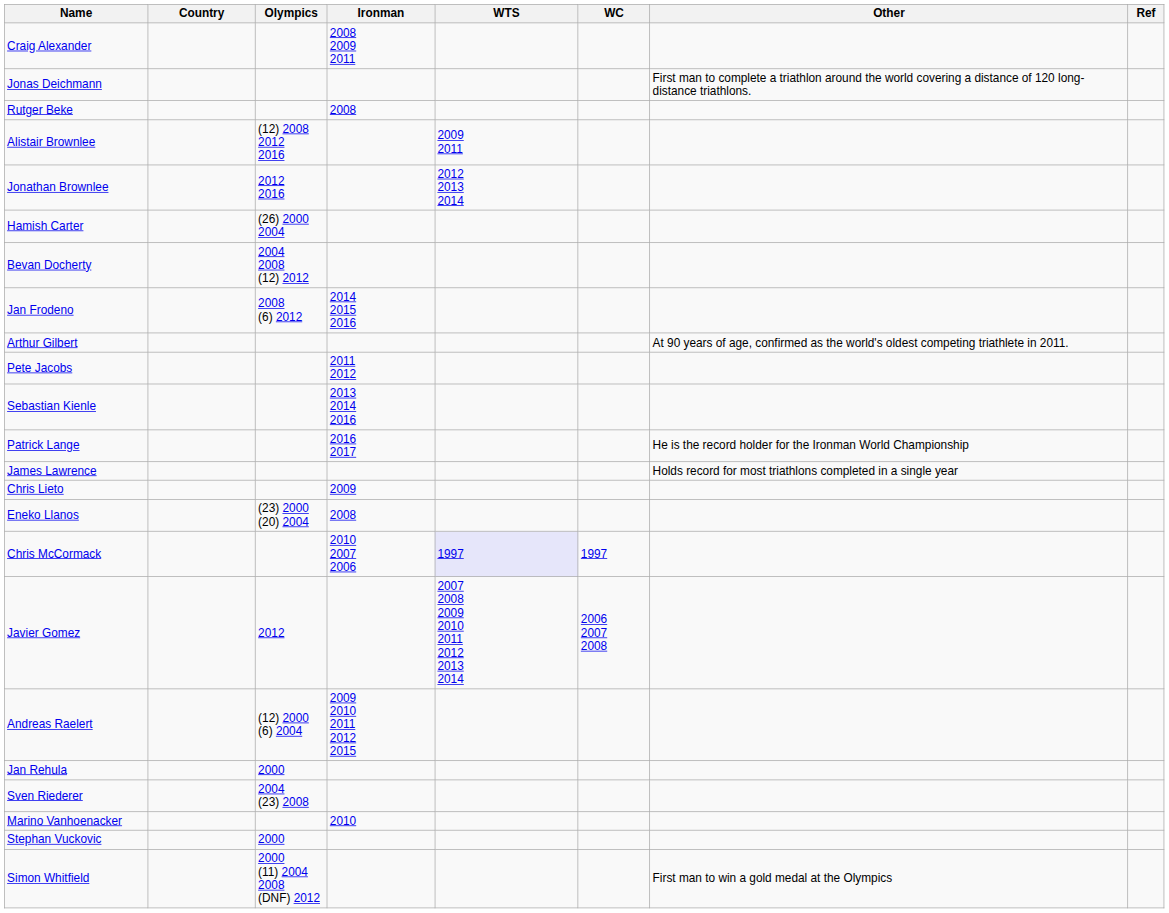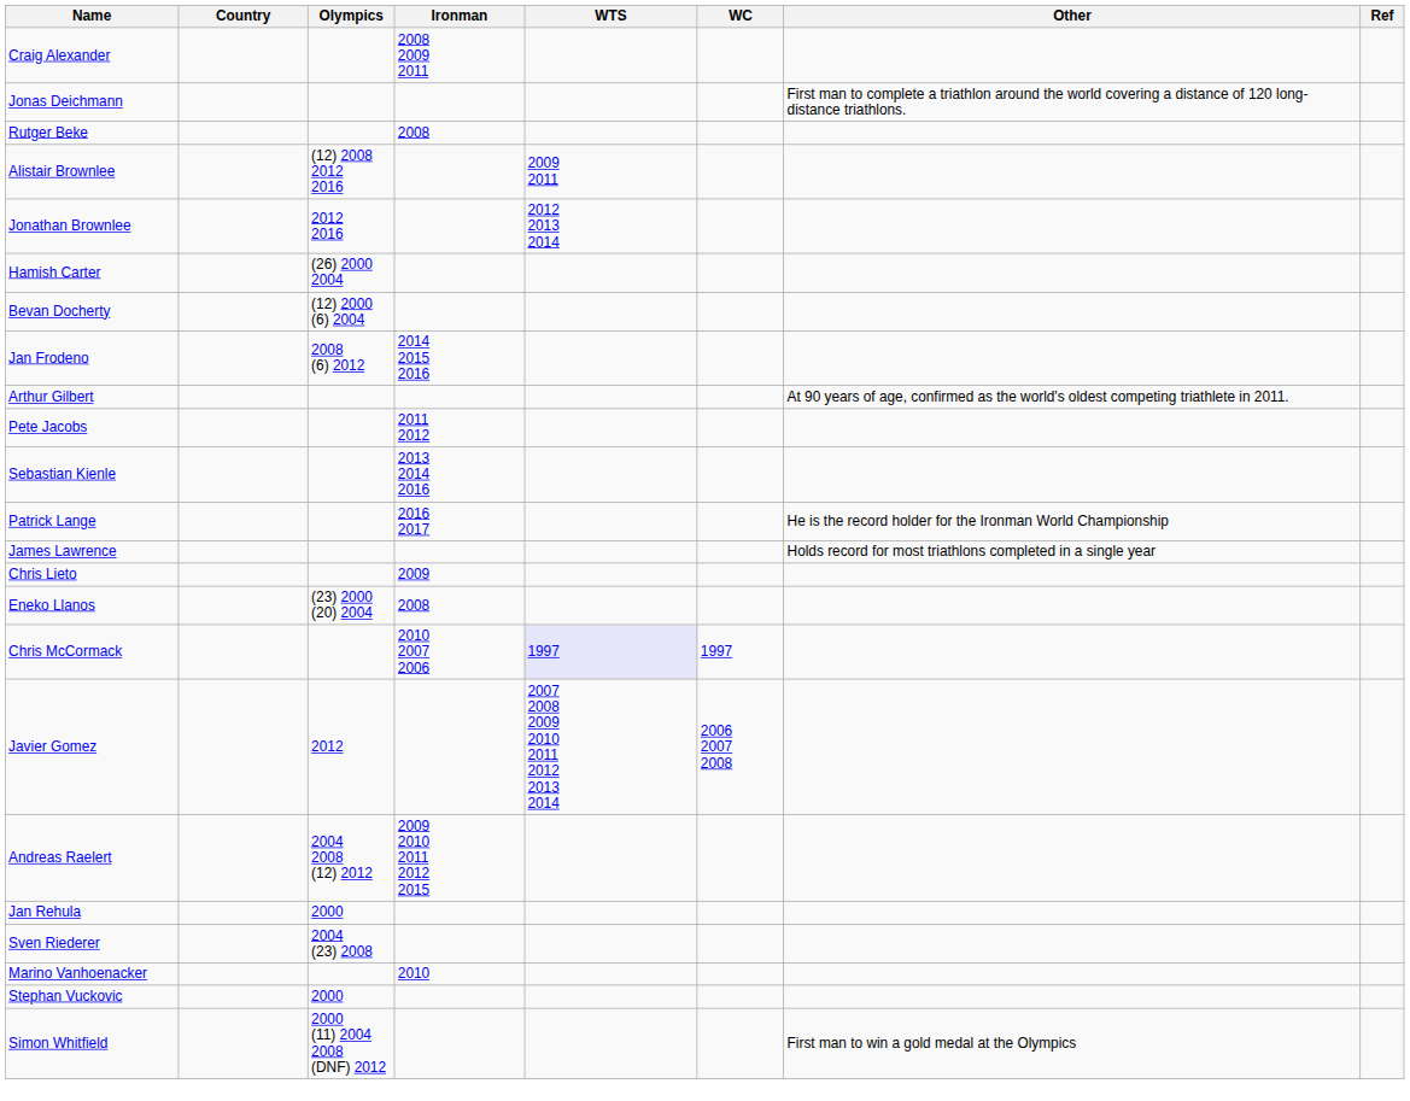Bevan Docherty | Olympics: 2004 2008 (12) 2012 -> (12) 2000 (6) 2004
Andreas Raelert | Olympics: (12) 2000 (6) 2004 -> 2004 2008 (12) 2012
